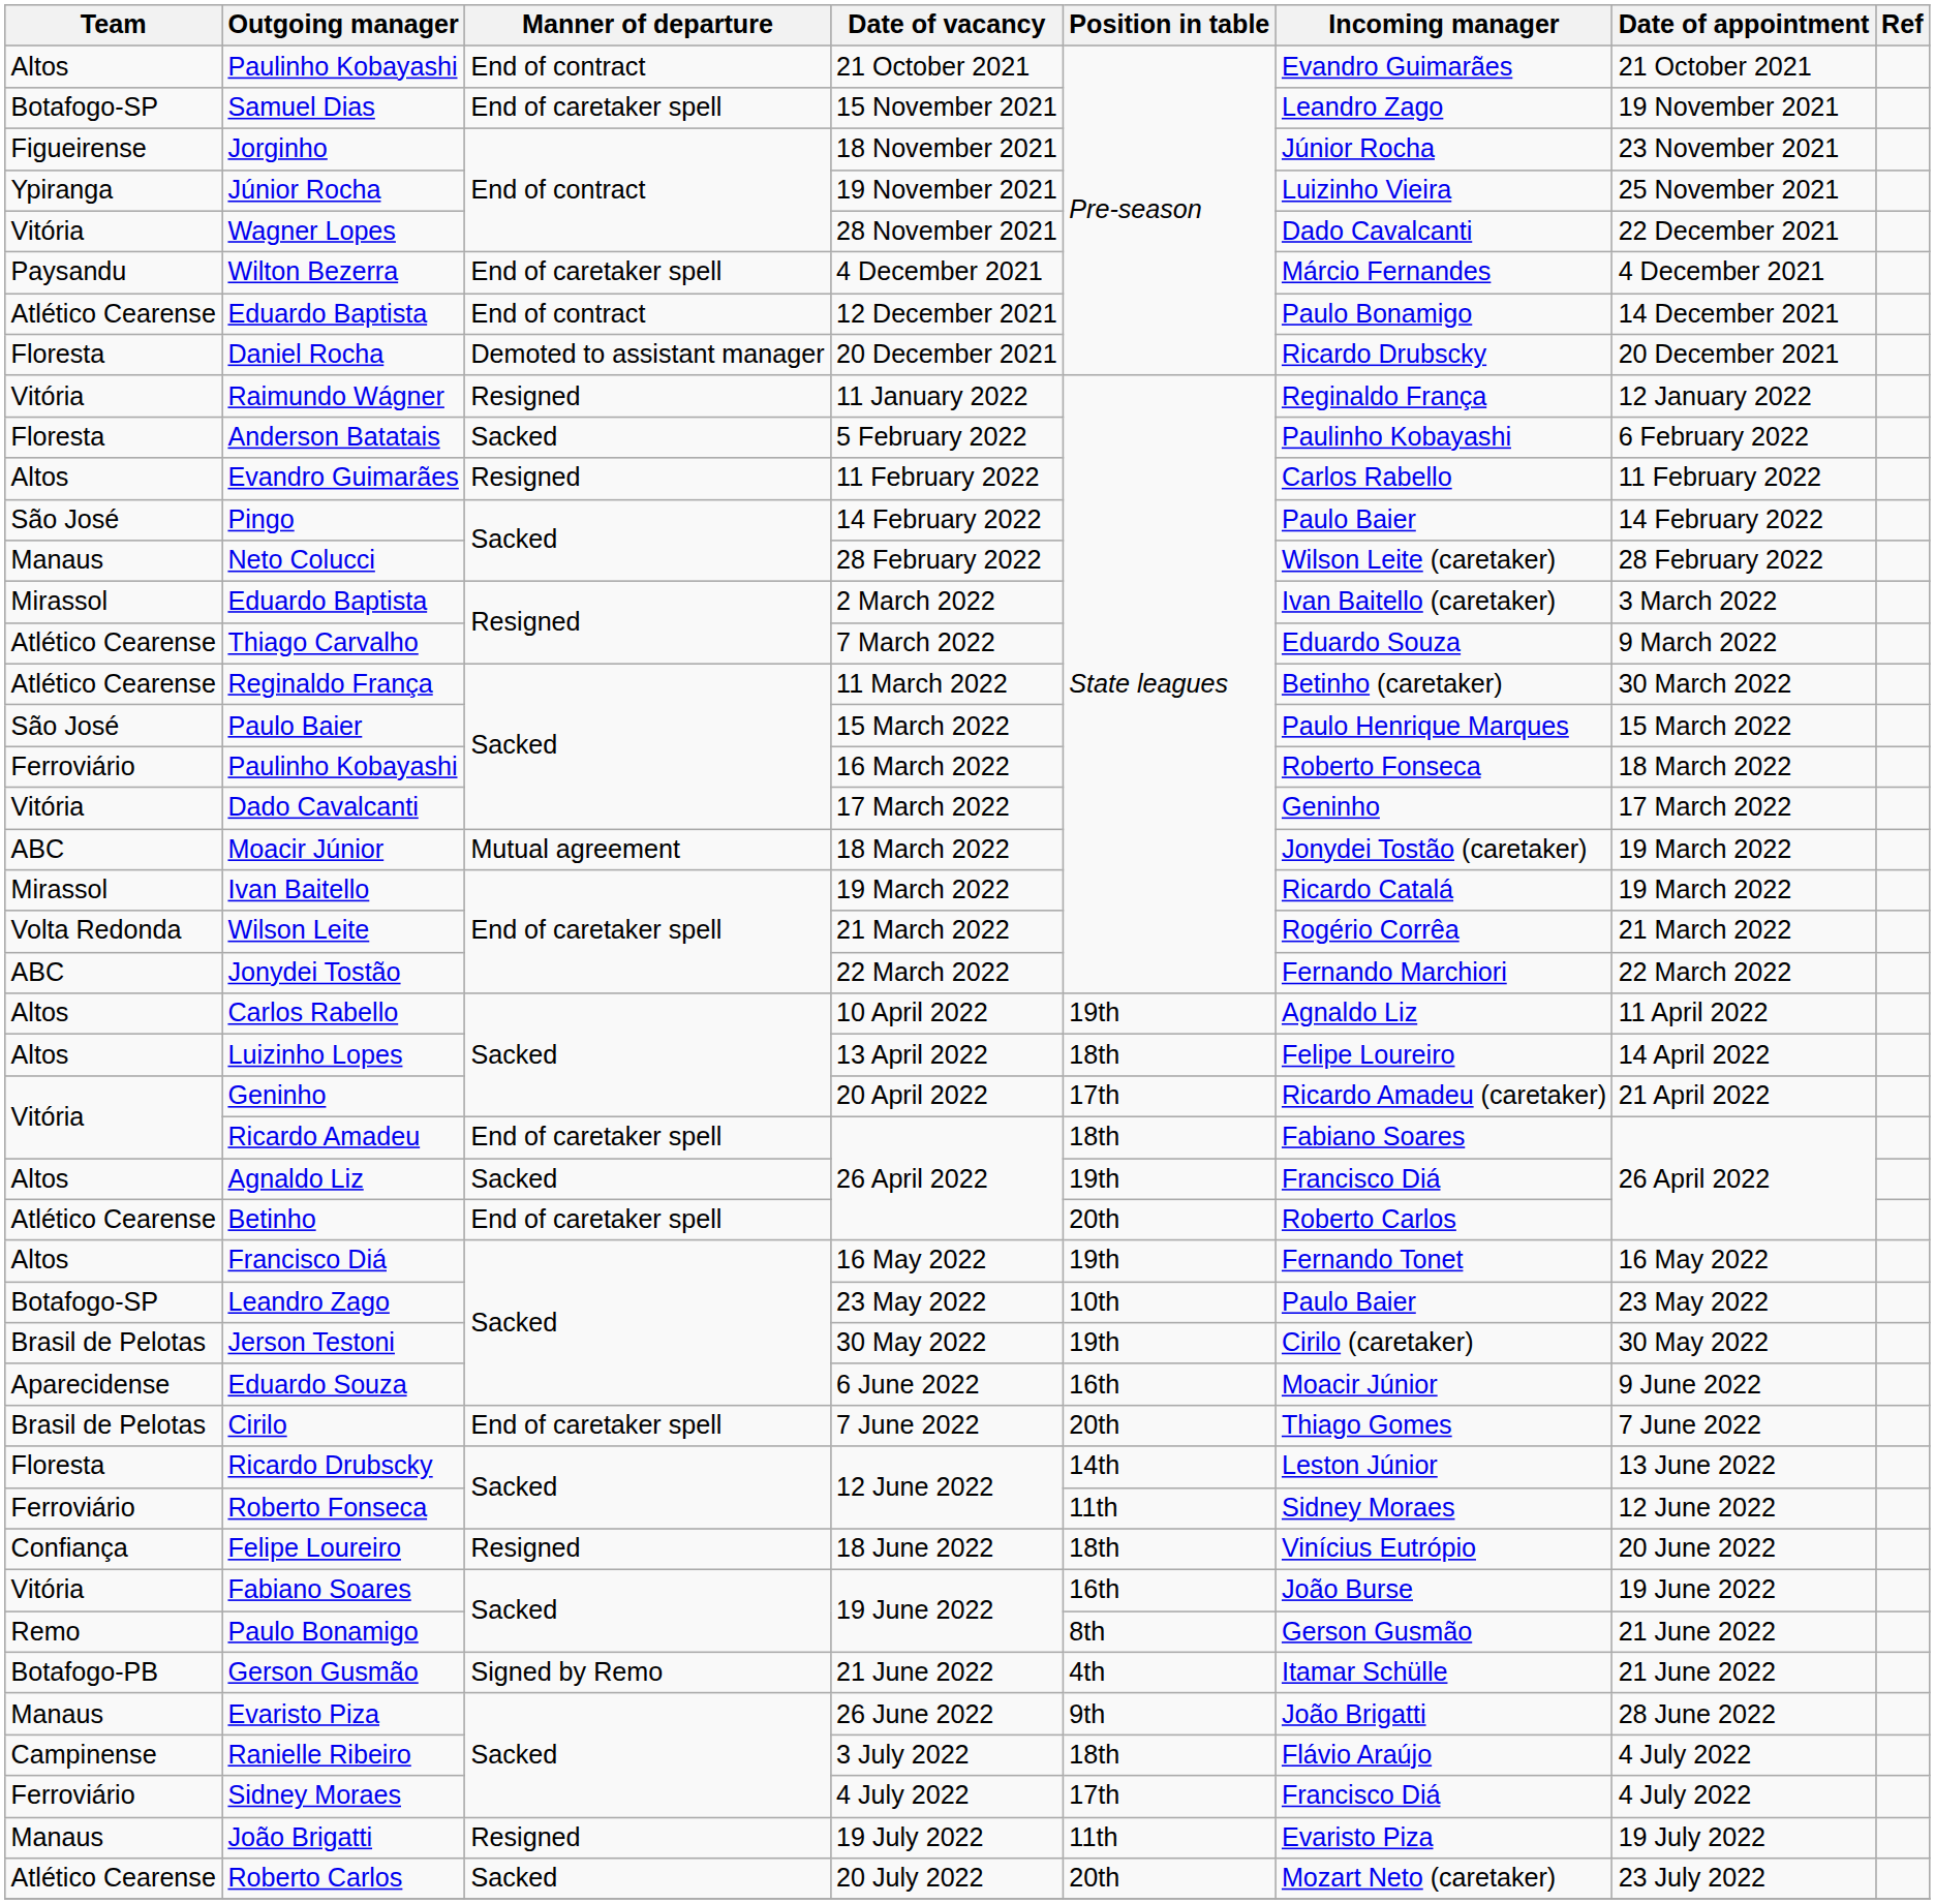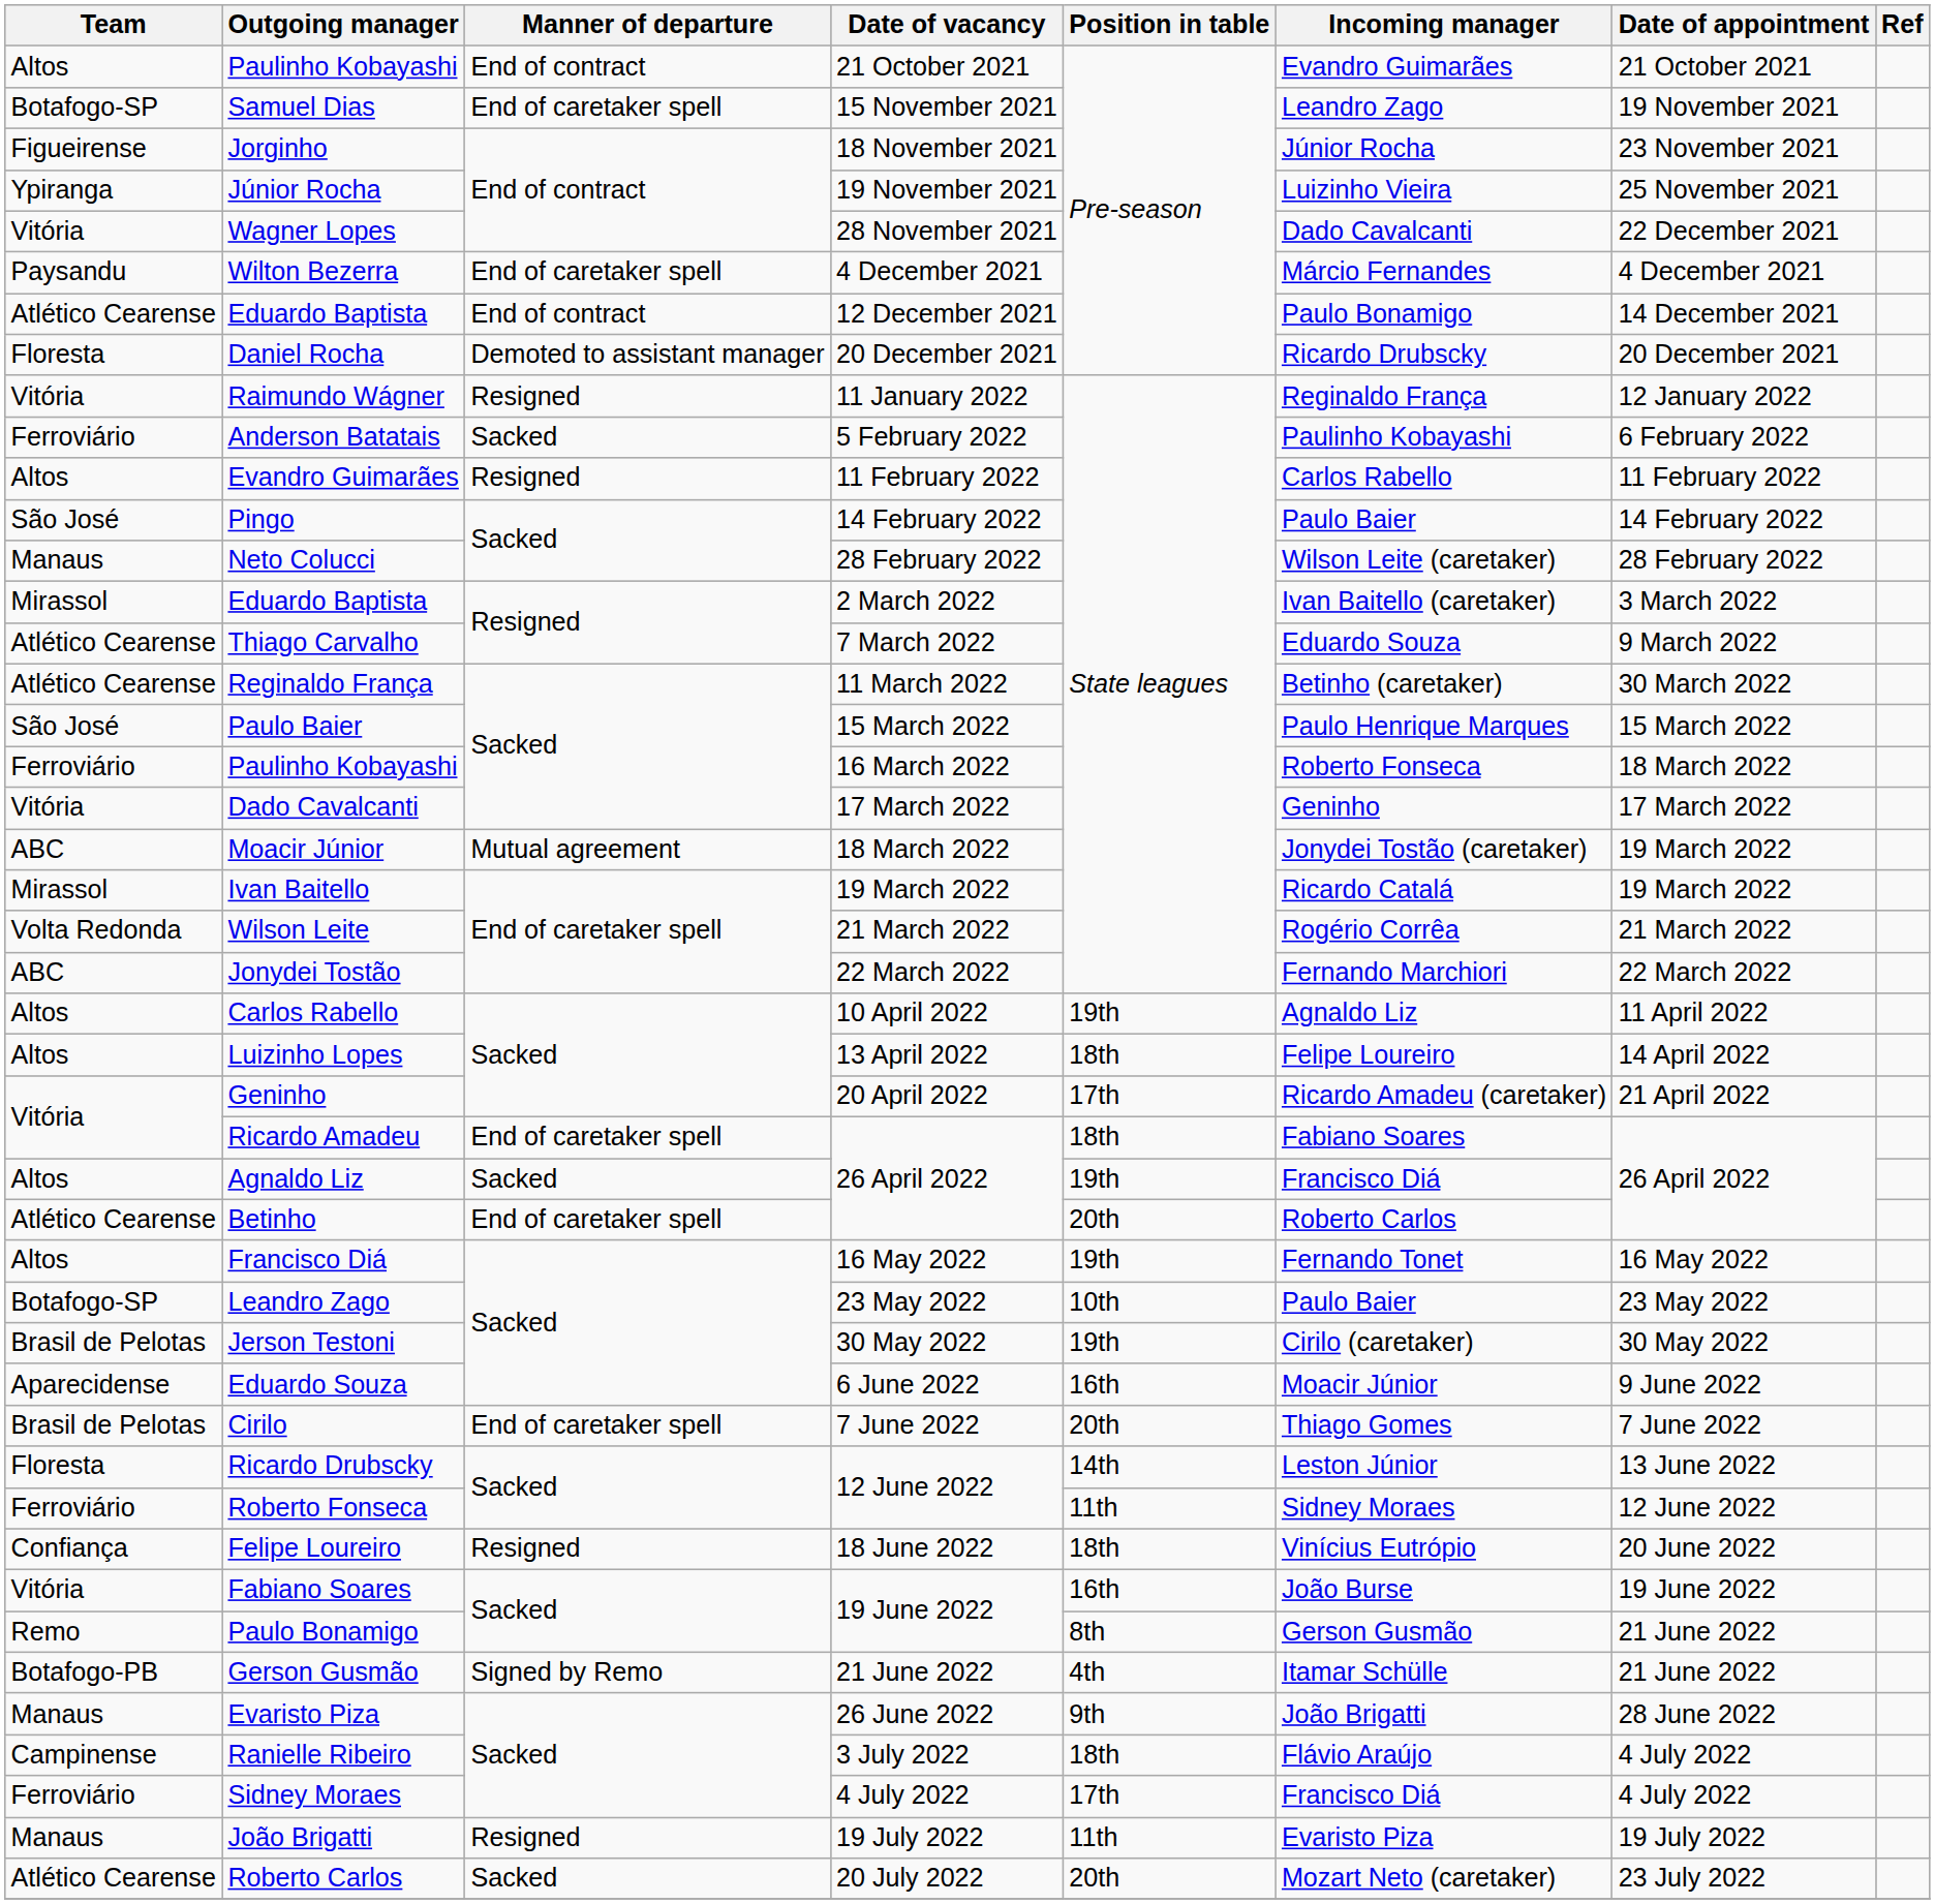Anderson Batatais | Team: Floresta -> Ferroviário
